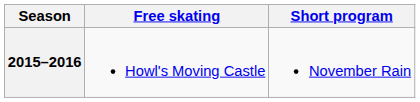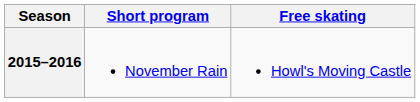columns swapped: Short program <-> Free skating
